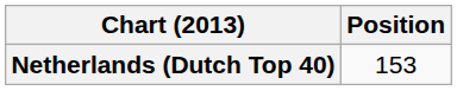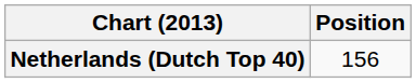Netherlands (Dutch Top 40) | Position: 153 -> 156
